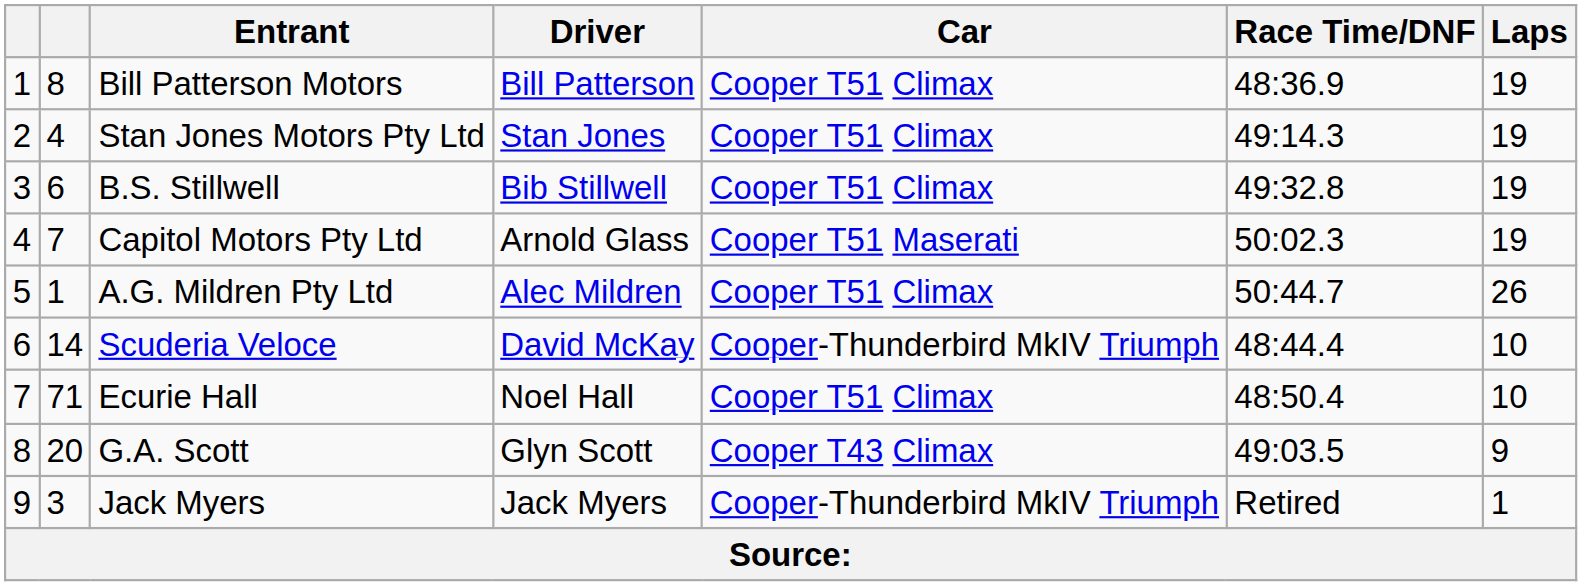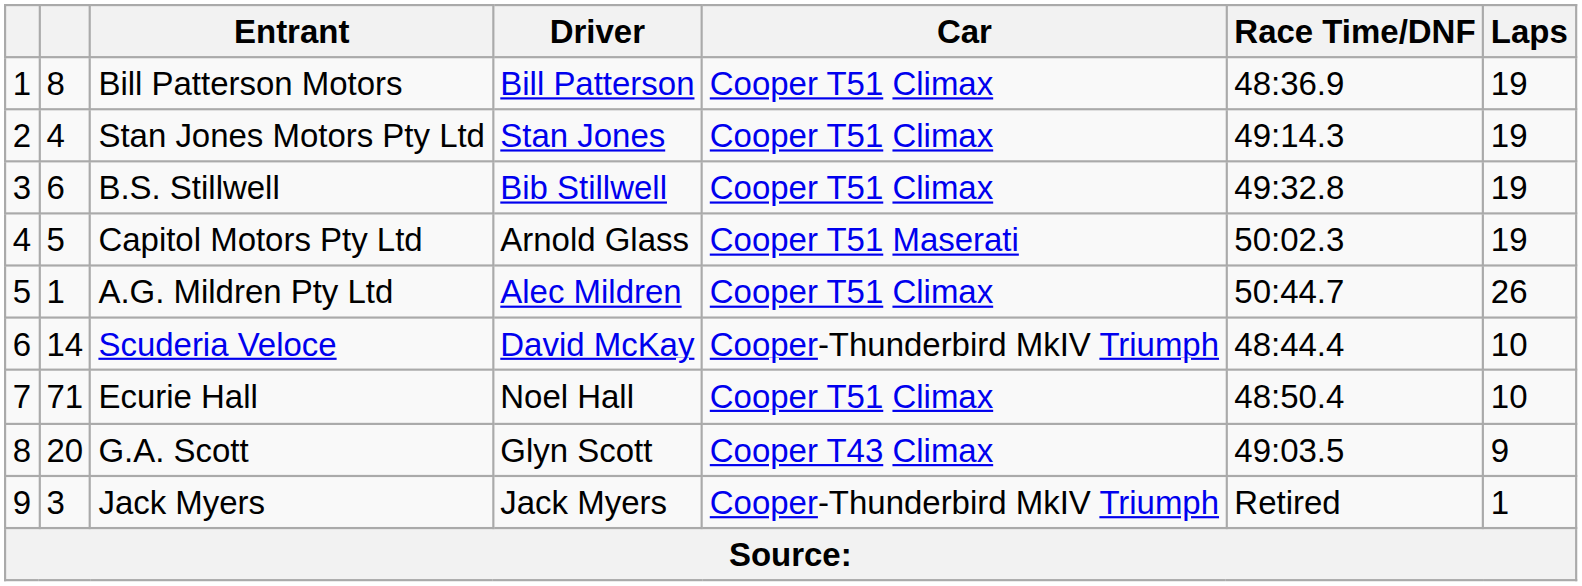Capitol Motors Pty Ltd | column 2: 7 -> 5
